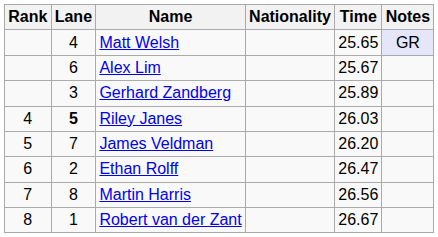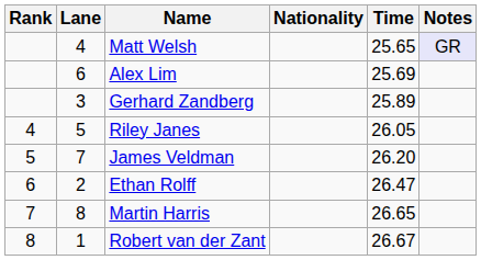Alex Lim | Time: 25.67 -> 25.69
Riley Janes | Lane: bold -> normal
Riley Janes | Time: 26.03 -> 26.05
Martin Harris | Time: 26.56 -> 26.65
